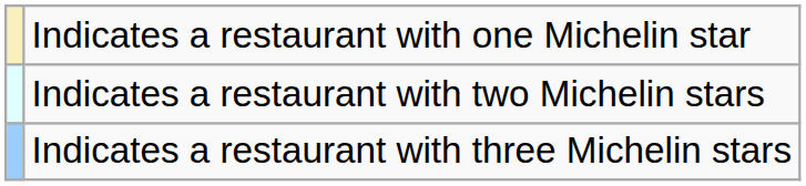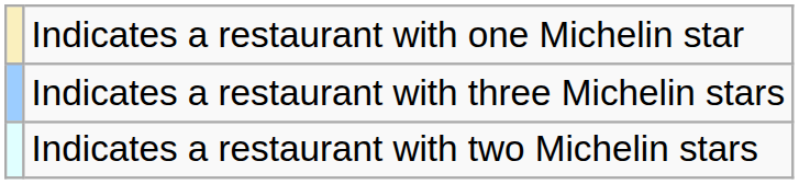rows swapped: Indicates a restaurant with two Michelin stars <-> Indicates a restaurant with three Michelin stars
